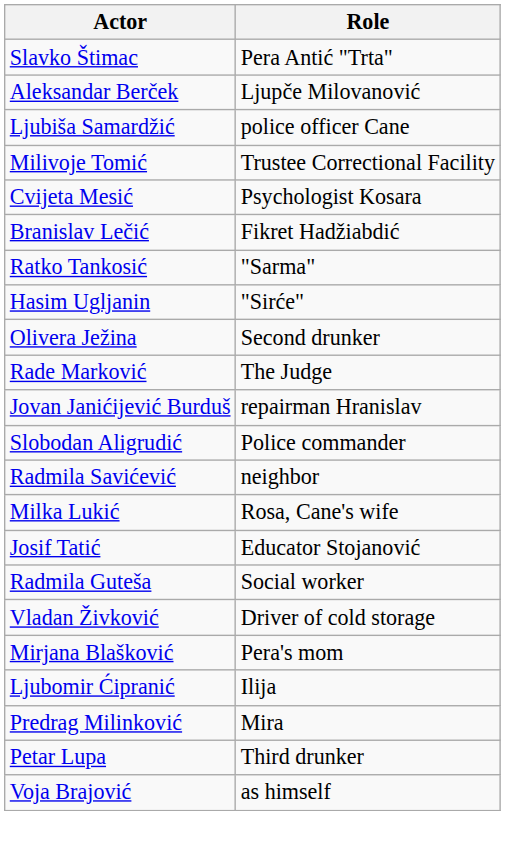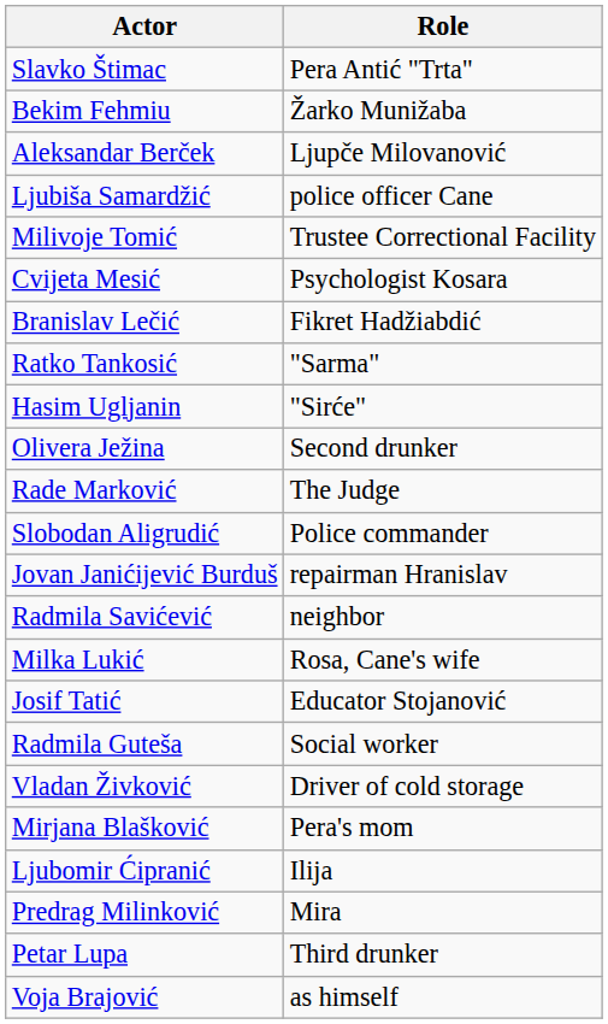+ row: Bekim Fehmiu | Žarko Munižaba
rows swapped: Jovan Janićijević Burduš <-> Slobodan Aligrudić
